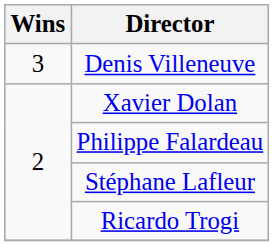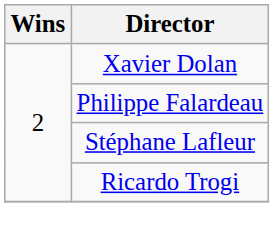- row: 3 | Denis Villeneuve
